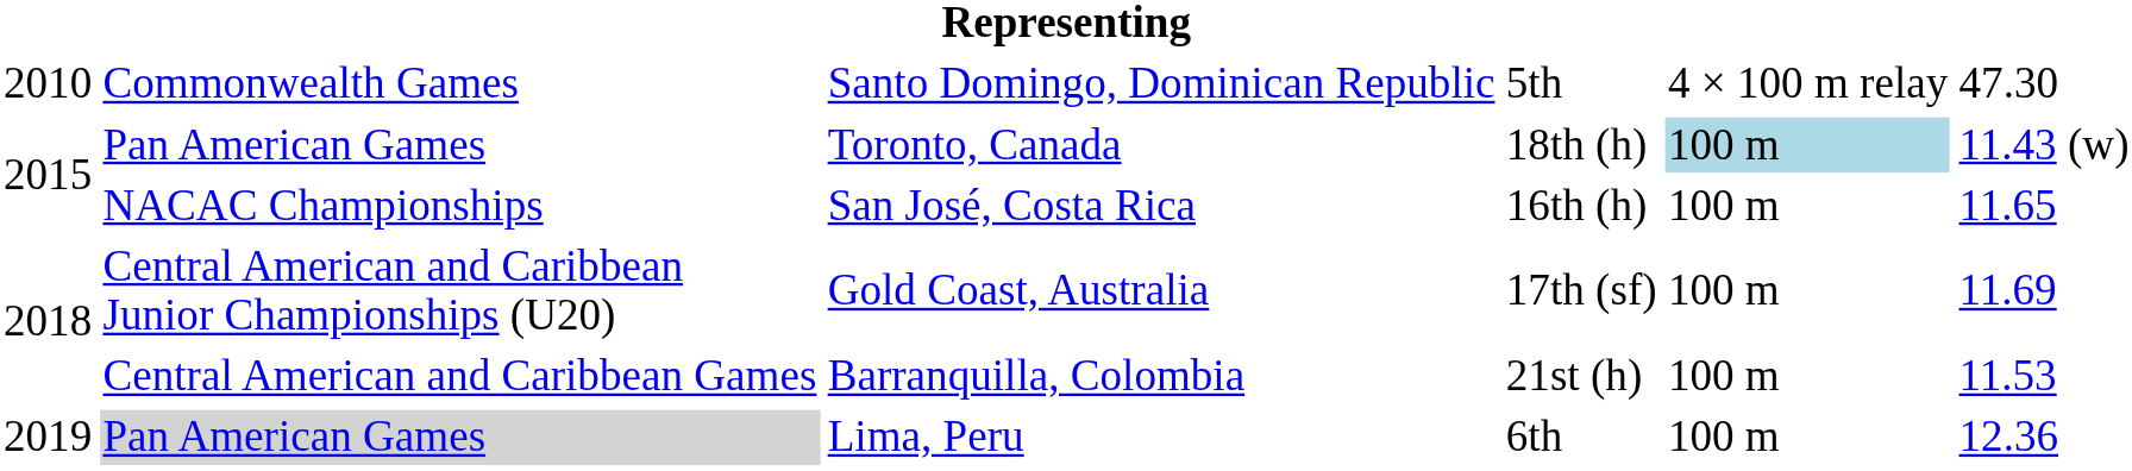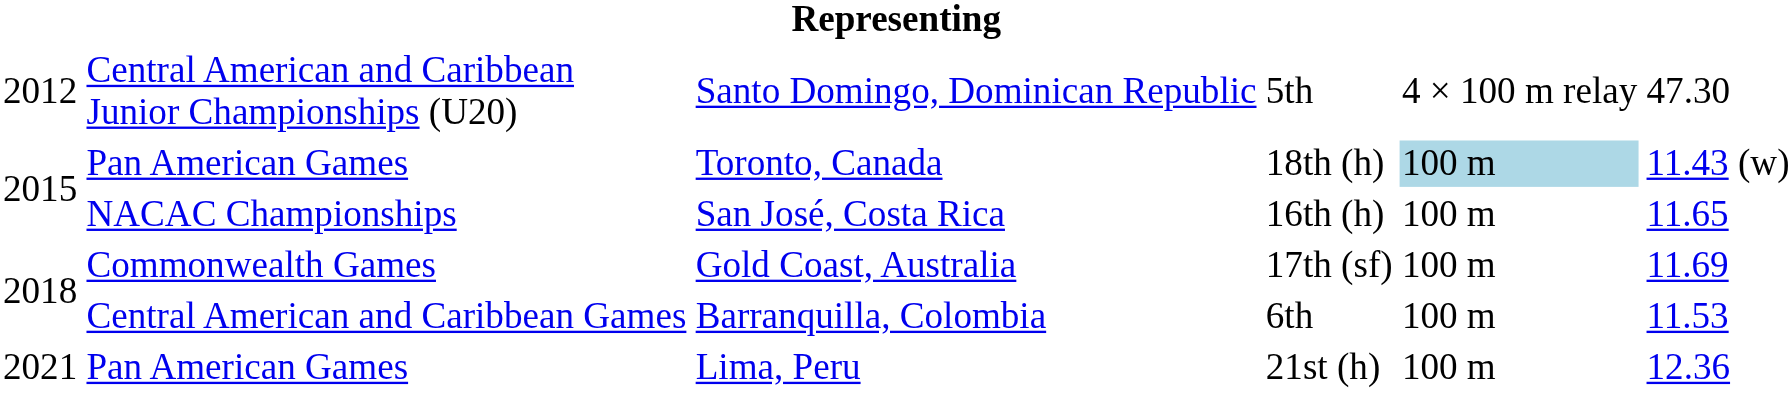Santo Domingo, Dominican Republic | column 1: 2010 -> 2012
Santo Domingo, Dominican Republic | column 2: Commonwealth Games -> Central American and Caribbean Junior Championships (U20)
Gold Coast, Australia | column 2: Central American and Caribbean Junior Championships (U20) -> Commonwealth Games
Barranquilla, Colombia | column 4: 21st (h) -> 6th
Lima, Peru | column 1: 2019 -> 2021
Lima, Peru | column 2: lightgrey background -> no background
Lima, Peru | column 4: 6th -> 21st (h)
